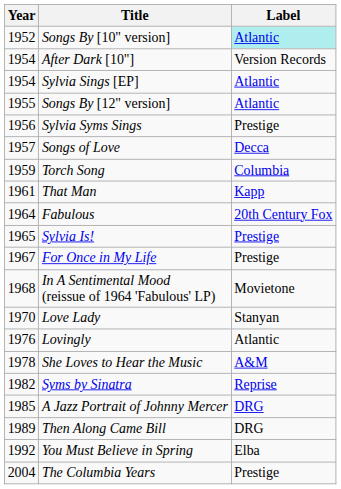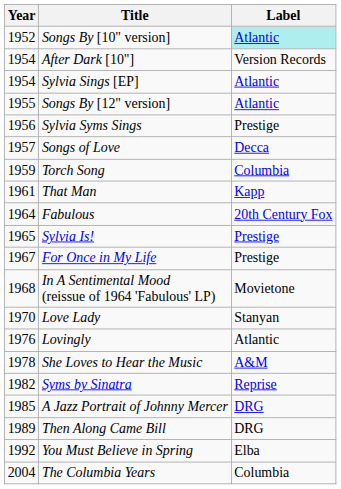The Columbia Years | Label: Prestige -> Columbia
